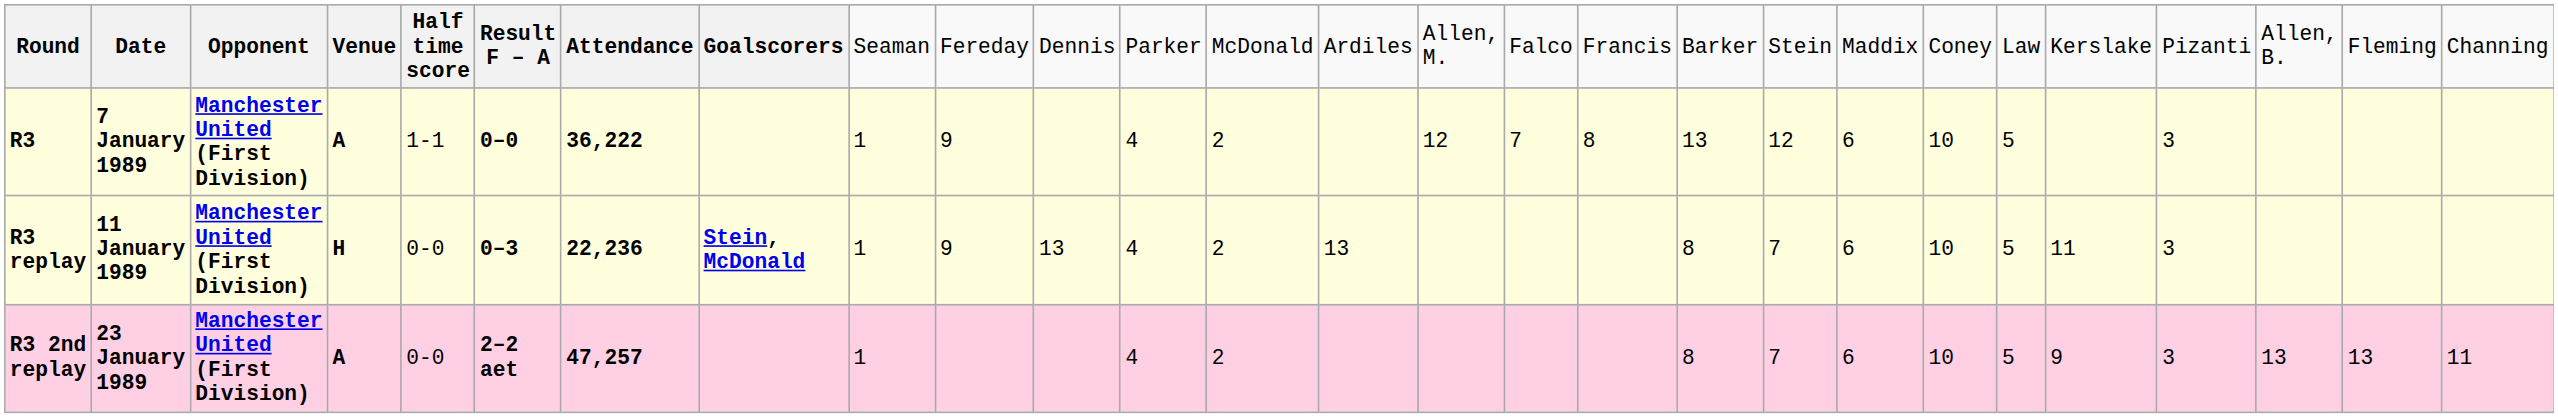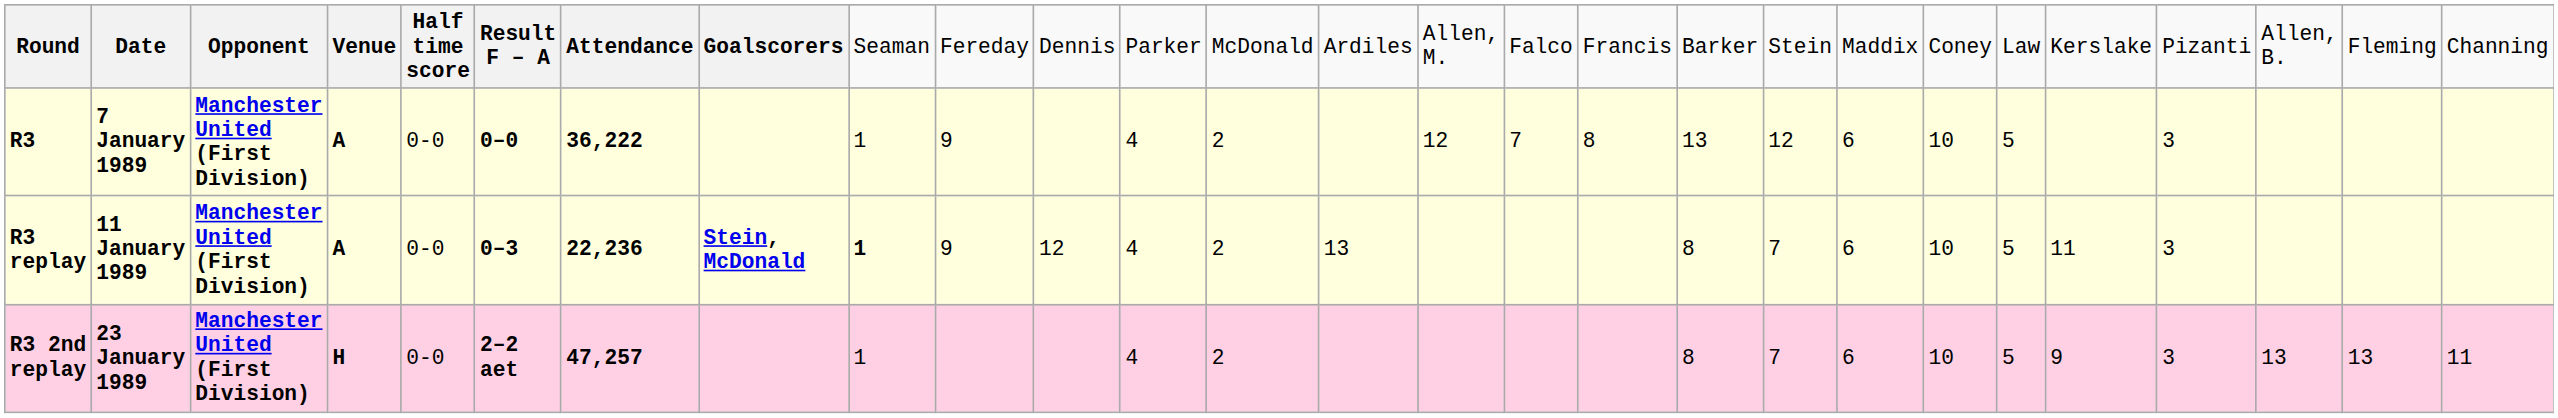R3 | column 5: 1-1 -> 0-0
R3 replay | column 4: H -> A
R3 replay | column 9: normal -> bold
R3 replay | column 11: 13 -> 12
R3 2nd replay | column 4: A -> H
